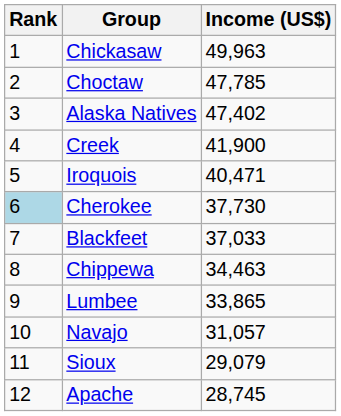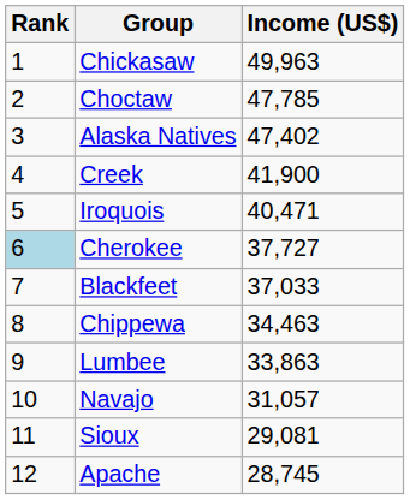Cherokee | Income (US$): 37,730 -> 37,727
Lumbee | Income (US$): 33,865 -> 33,863
Sioux | Income (US$): 29,079 -> 29,081
